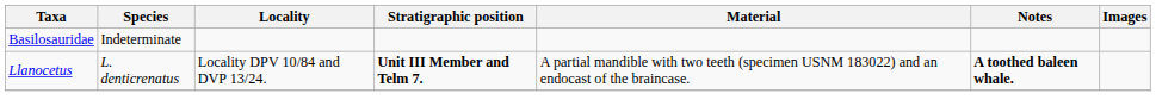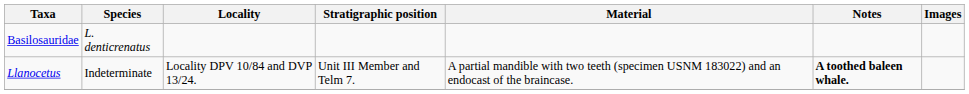Basilosauridae | Species: Indeterminate -> L. denticrenatus
Llanocetus | Species: L. denticrenatus -> Indeterminate
Llanocetus | Stratigraphic position: bold -> normal
